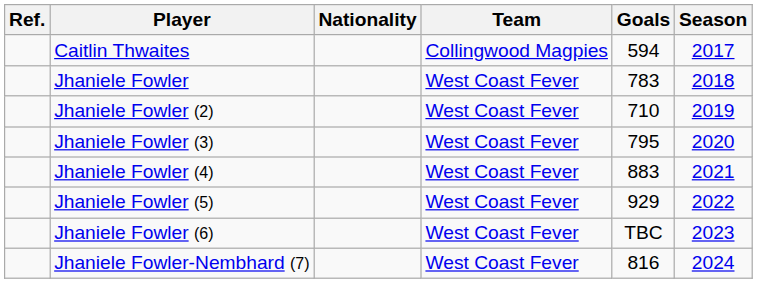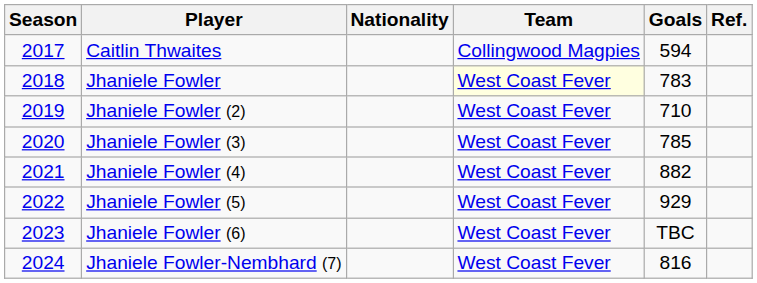columns swapped: Season <-> Ref.
Jhaniele Fowler | Team: no background -> lightyellow background
Jhaniele Fowler (3) | Goals: 795 -> 785
Jhaniele Fowler (4) | Goals: 883 -> 882
